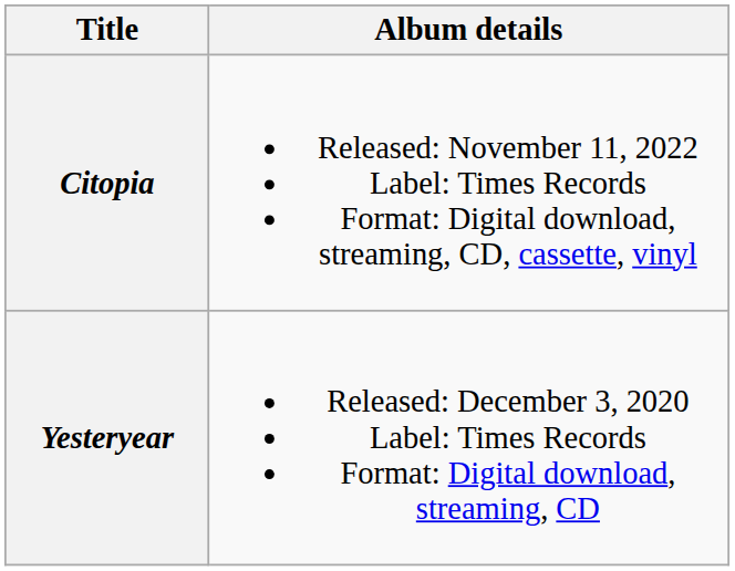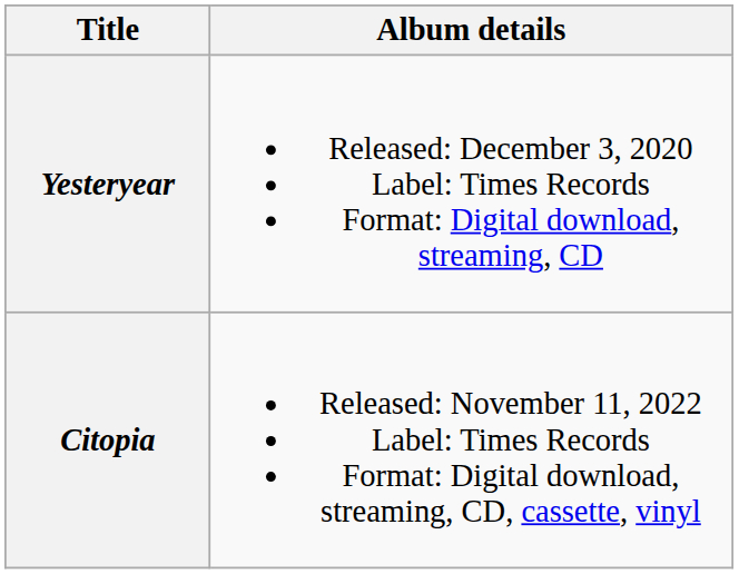rows swapped: Yesteryear <-> Citopia
